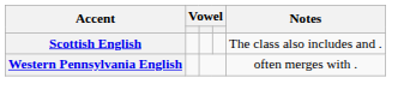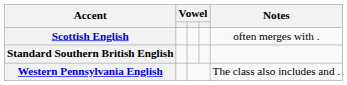Scottish English | Notes: The class also includes and . -> often merges with .
+ row: Standard Southern British English
Western Pennsylvania English | Notes: often merges with . -> The class also includes and .
